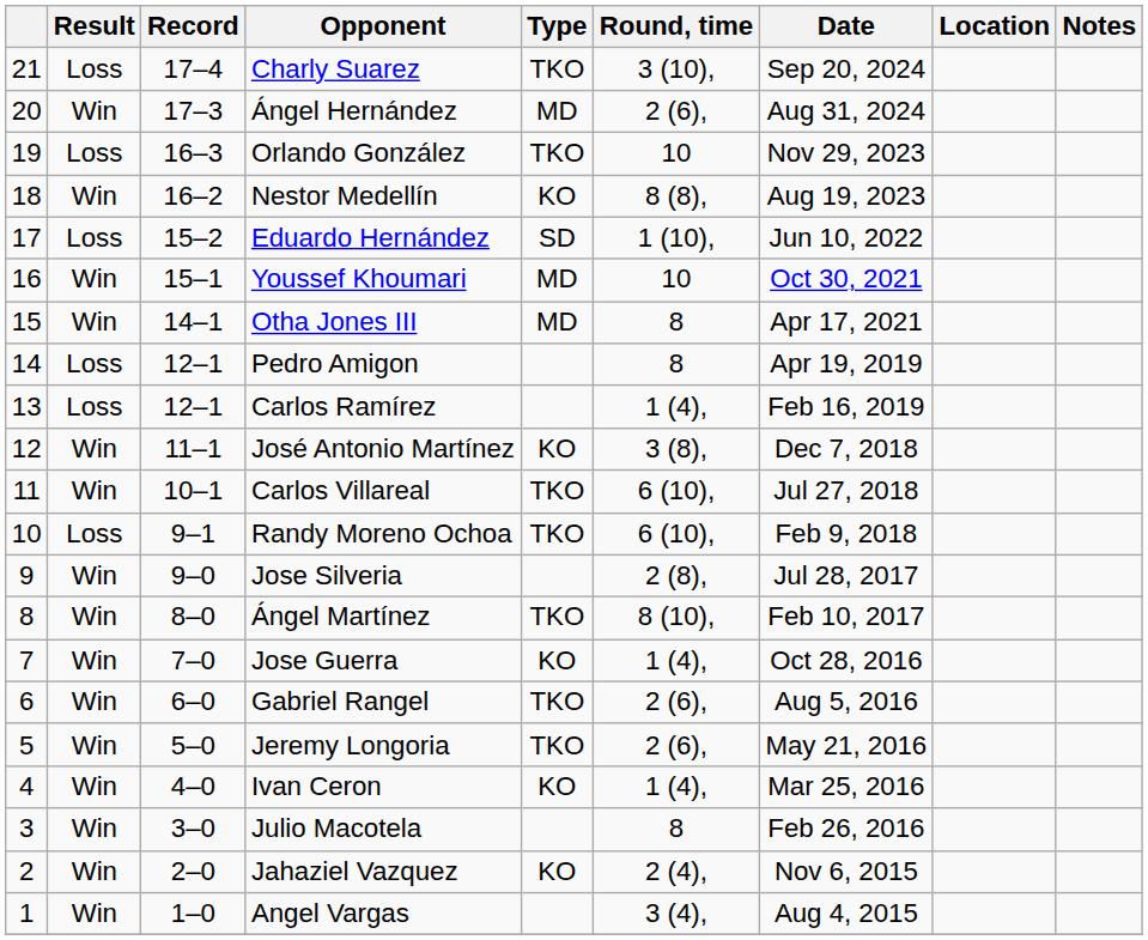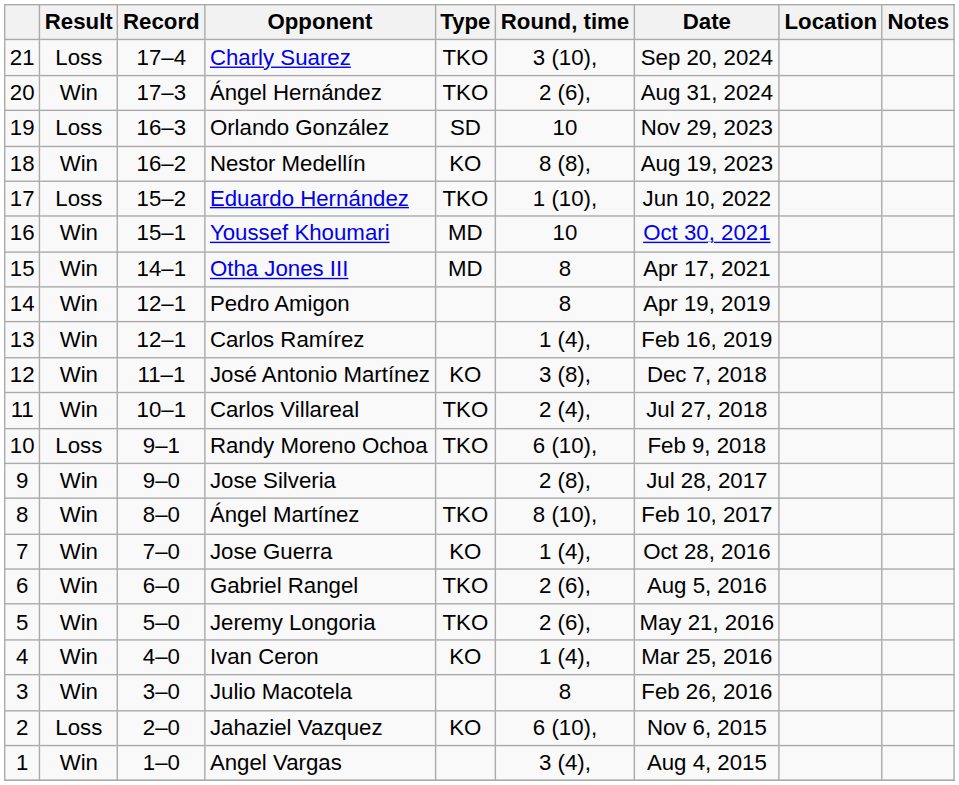Ángel Hernández | Type: MD -> TKO
Orlando González | Type: TKO -> SD
Eduardo Hernández | Type: SD -> TKO
Pedro Amigon | Result: Loss -> Win
Carlos Ramírez | Result: Loss -> Win
Carlos Villareal | Round, time: 6 (10), -> 2 (4),
Jahaziel Vazquez | Result: Win -> Loss
Jahaziel Vazquez | Round, time: 2 (4), -> 6 (10),
